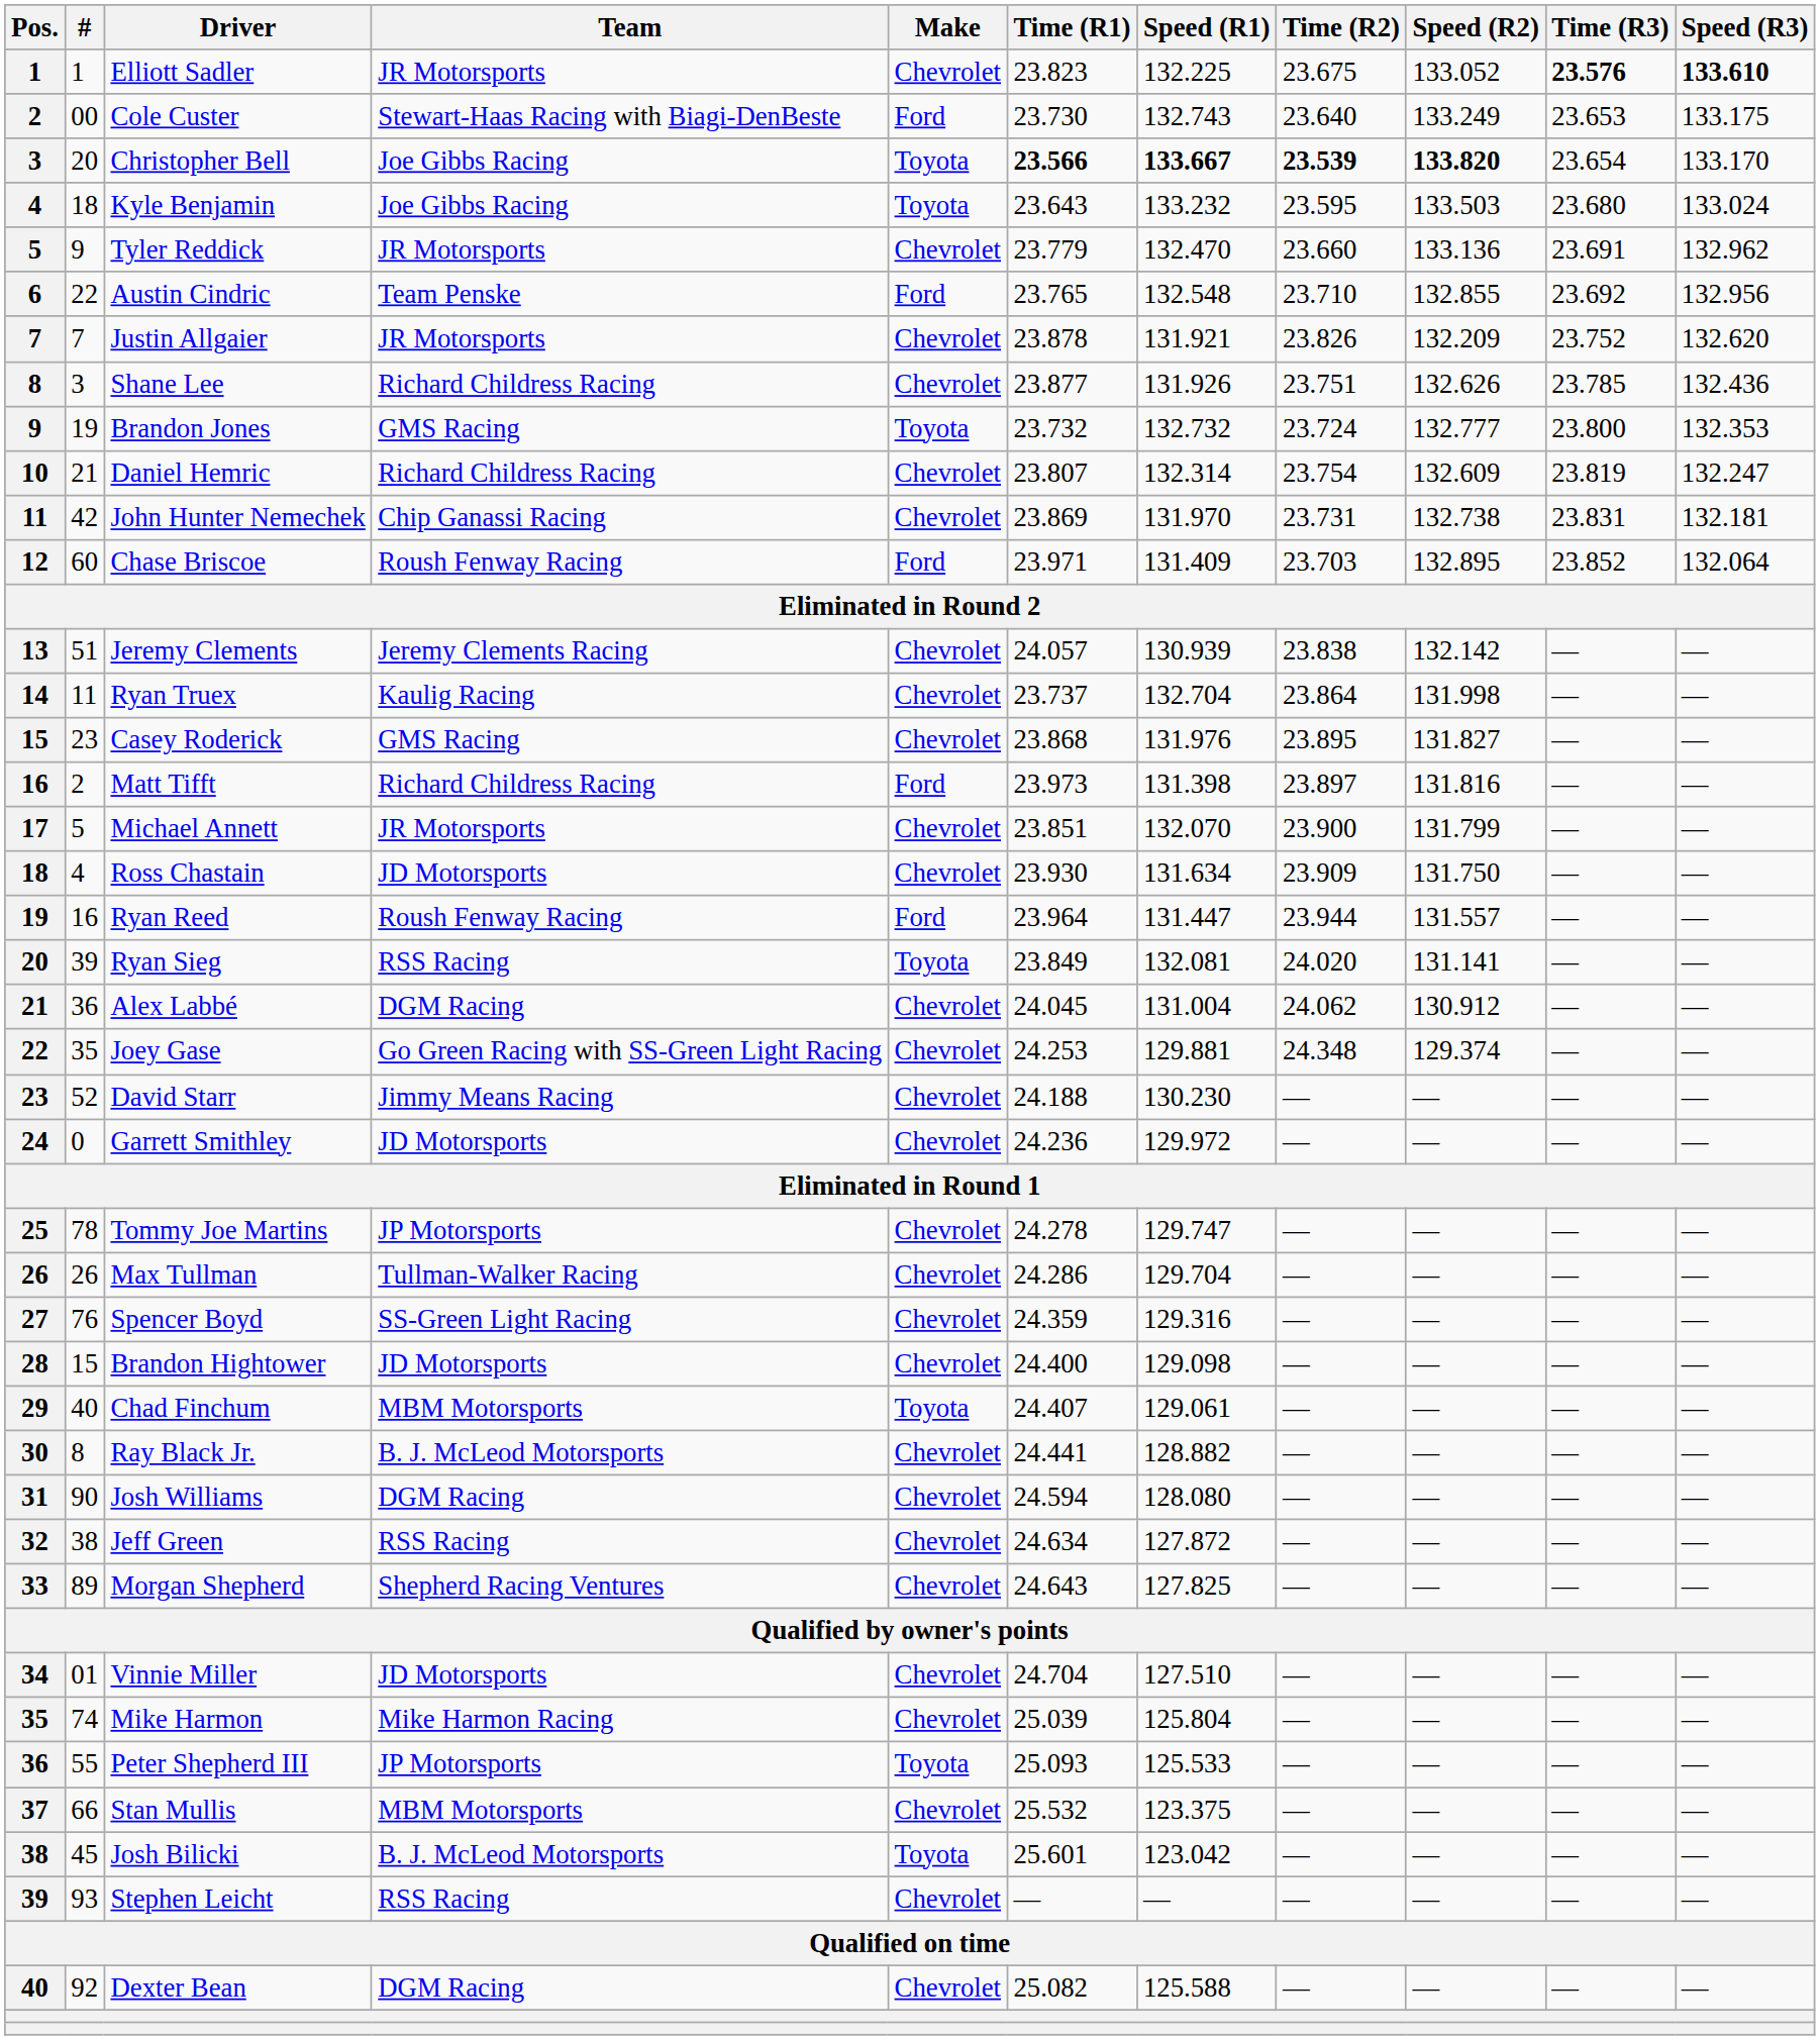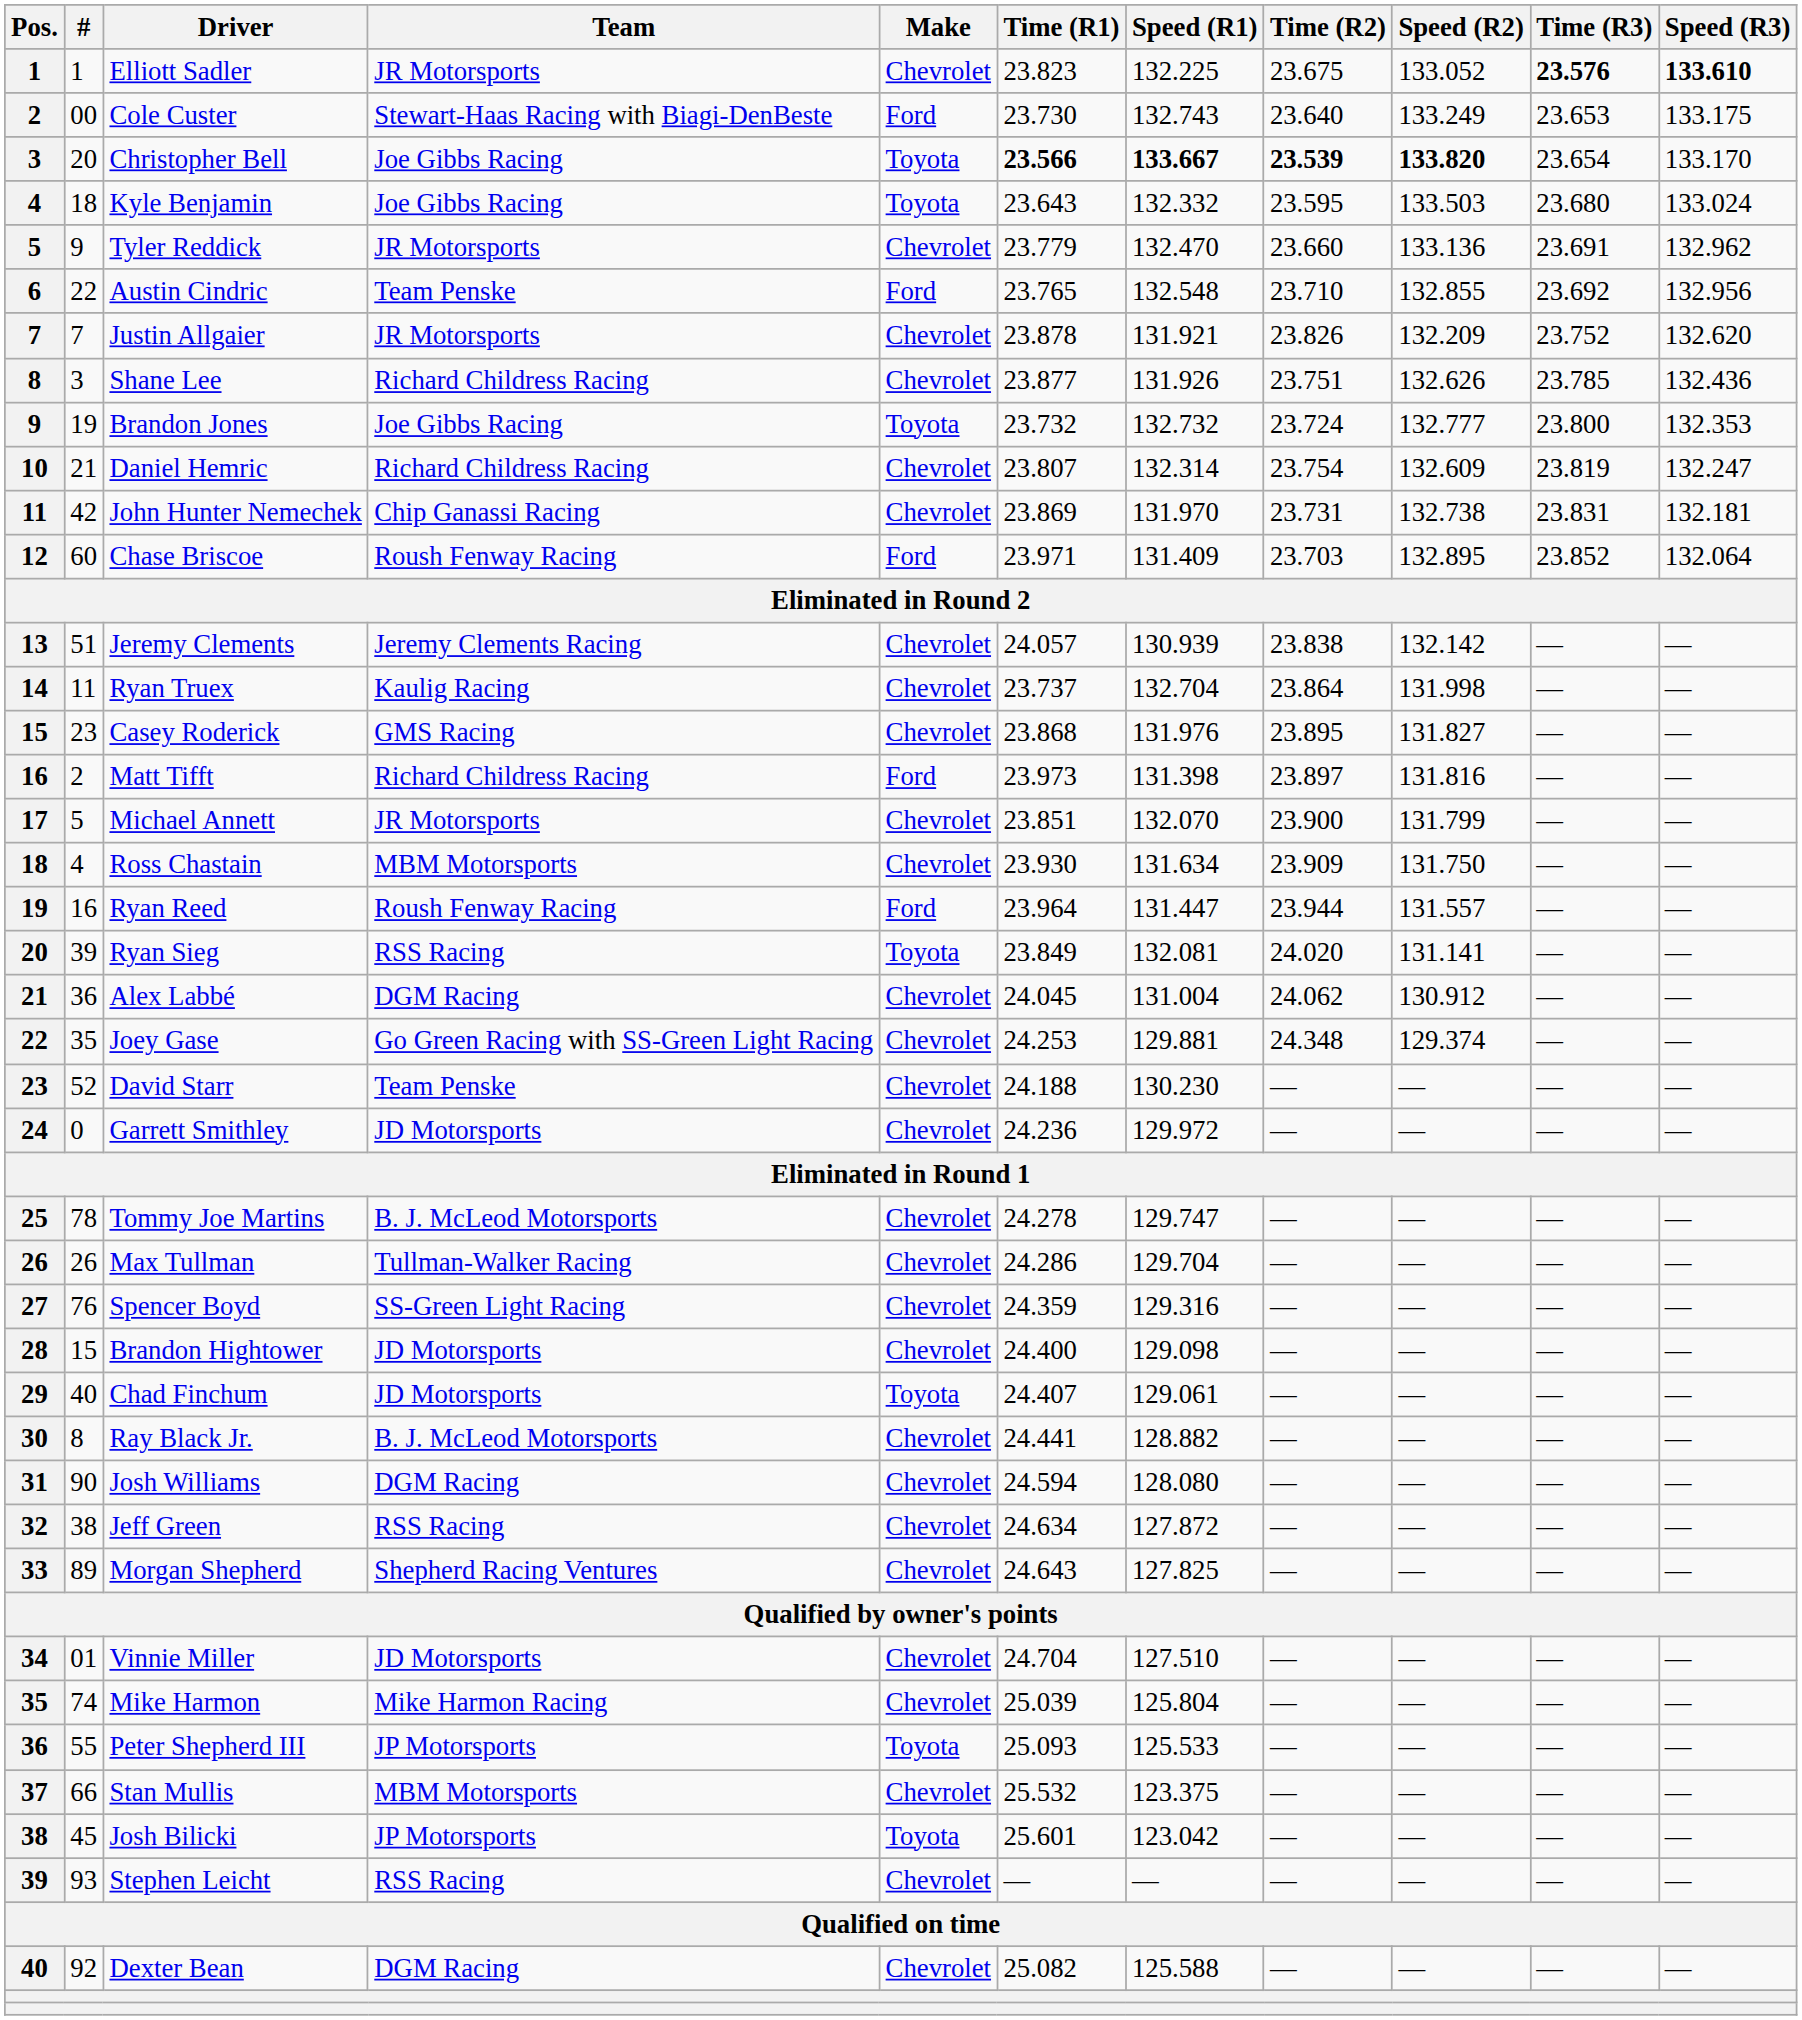Kyle Benjamin | Speed (R1): 133.232 -> 132.332
Brandon Jones | Team: GMS Racing -> Joe Gibbs Racing
Ross Chastain | Team: JD Motorsports -> MBM Motorsports
David Starr | Team: Jimmy Means Racing -> Team Penske
Tommy Joe Martins | Team: JP Motorsports -> B. J. McLeod Motorsports
Chad Finchum | Team: MBM Motorsports -> JD Motorsports
Josh Bilicki | Team: B. J. McLeod Motorsports -> JP Motorsports
